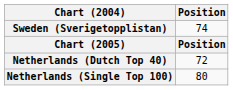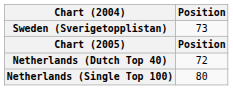Sweden (Sverigetopplistan) | Position: 74 -> 73
